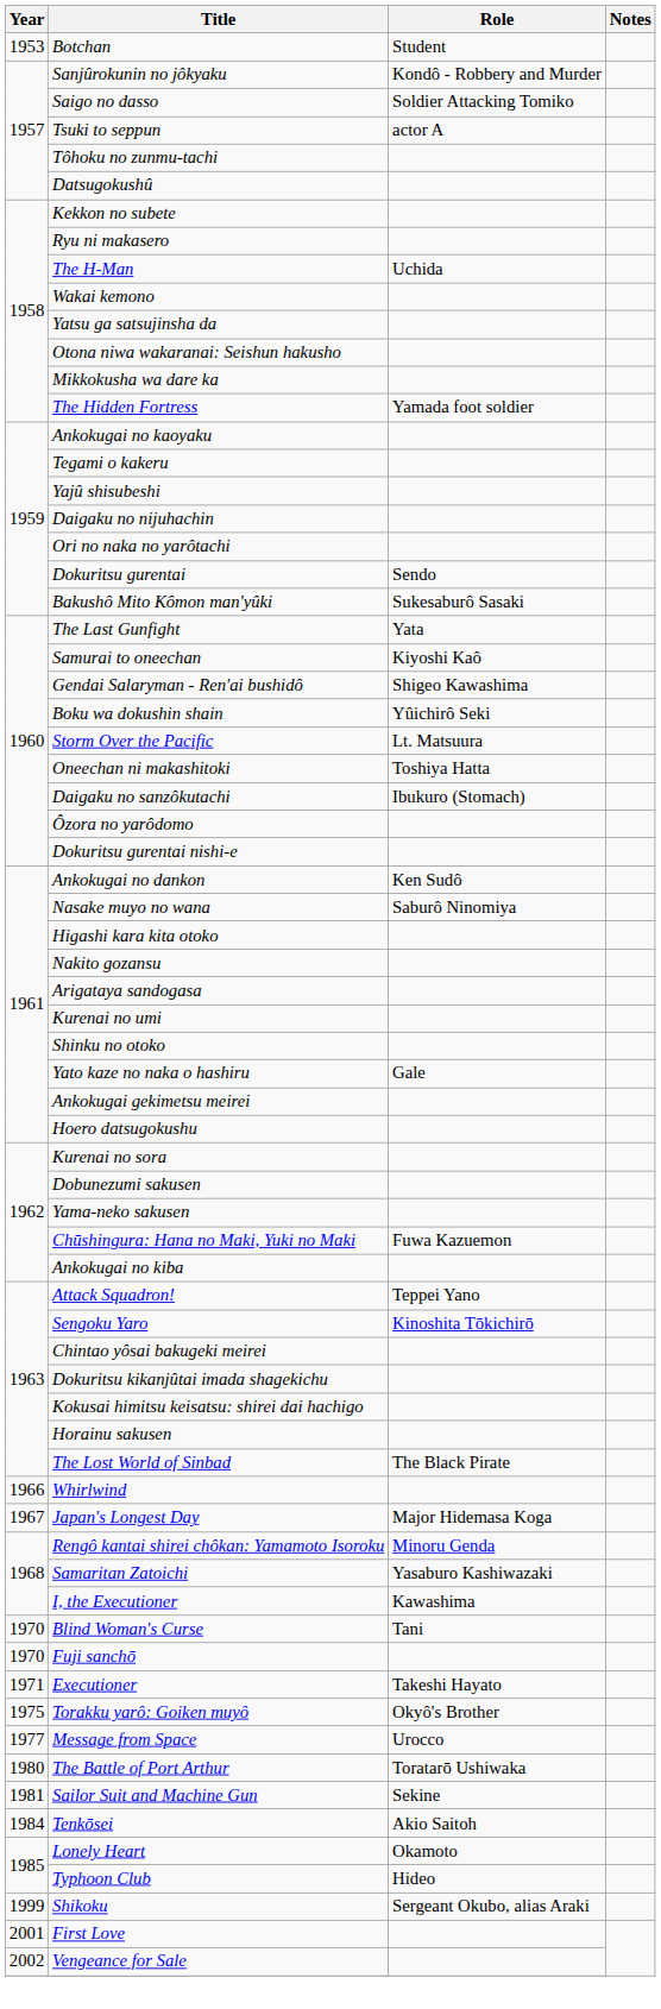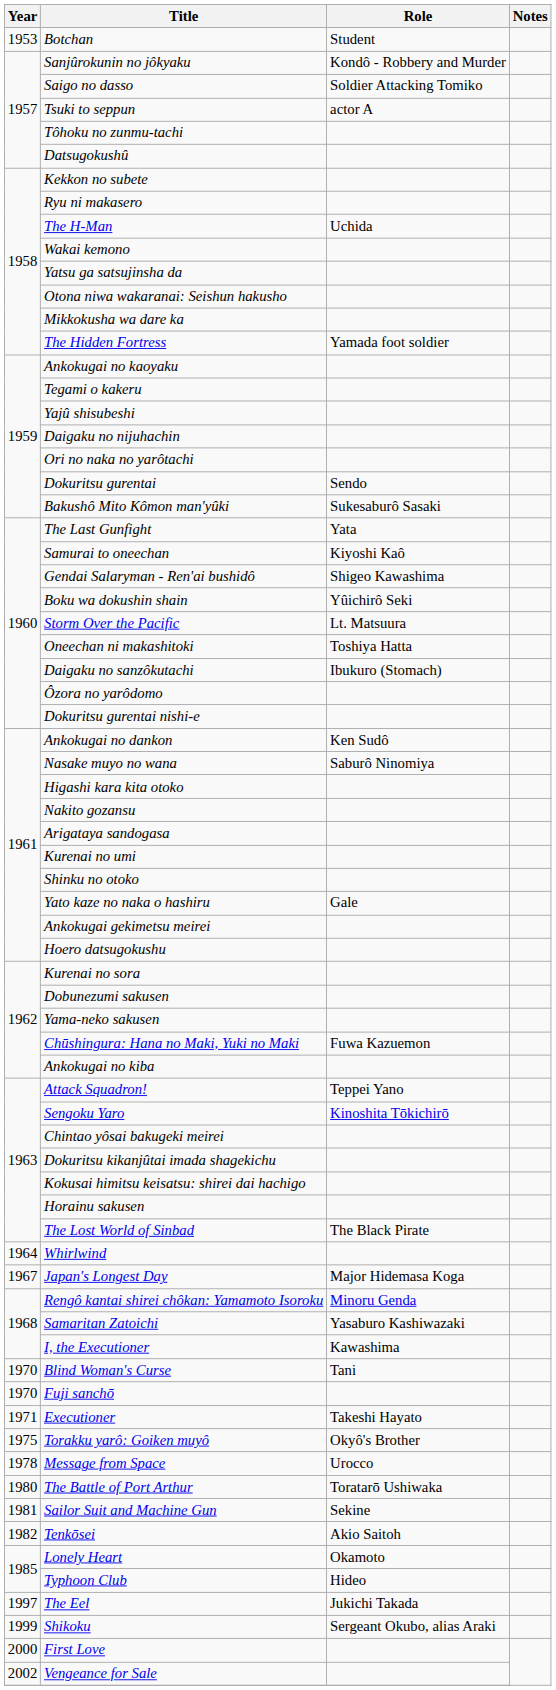Whirlwind | Year: 1966 -> 1964
Message from Space | Year: 1977 -> 1978
Tenkōsei | Year: 1984 -> 1982
+ row: 1997 | The Eel | Jukichi Takada
First Love | Year: 2001 -> 2000
